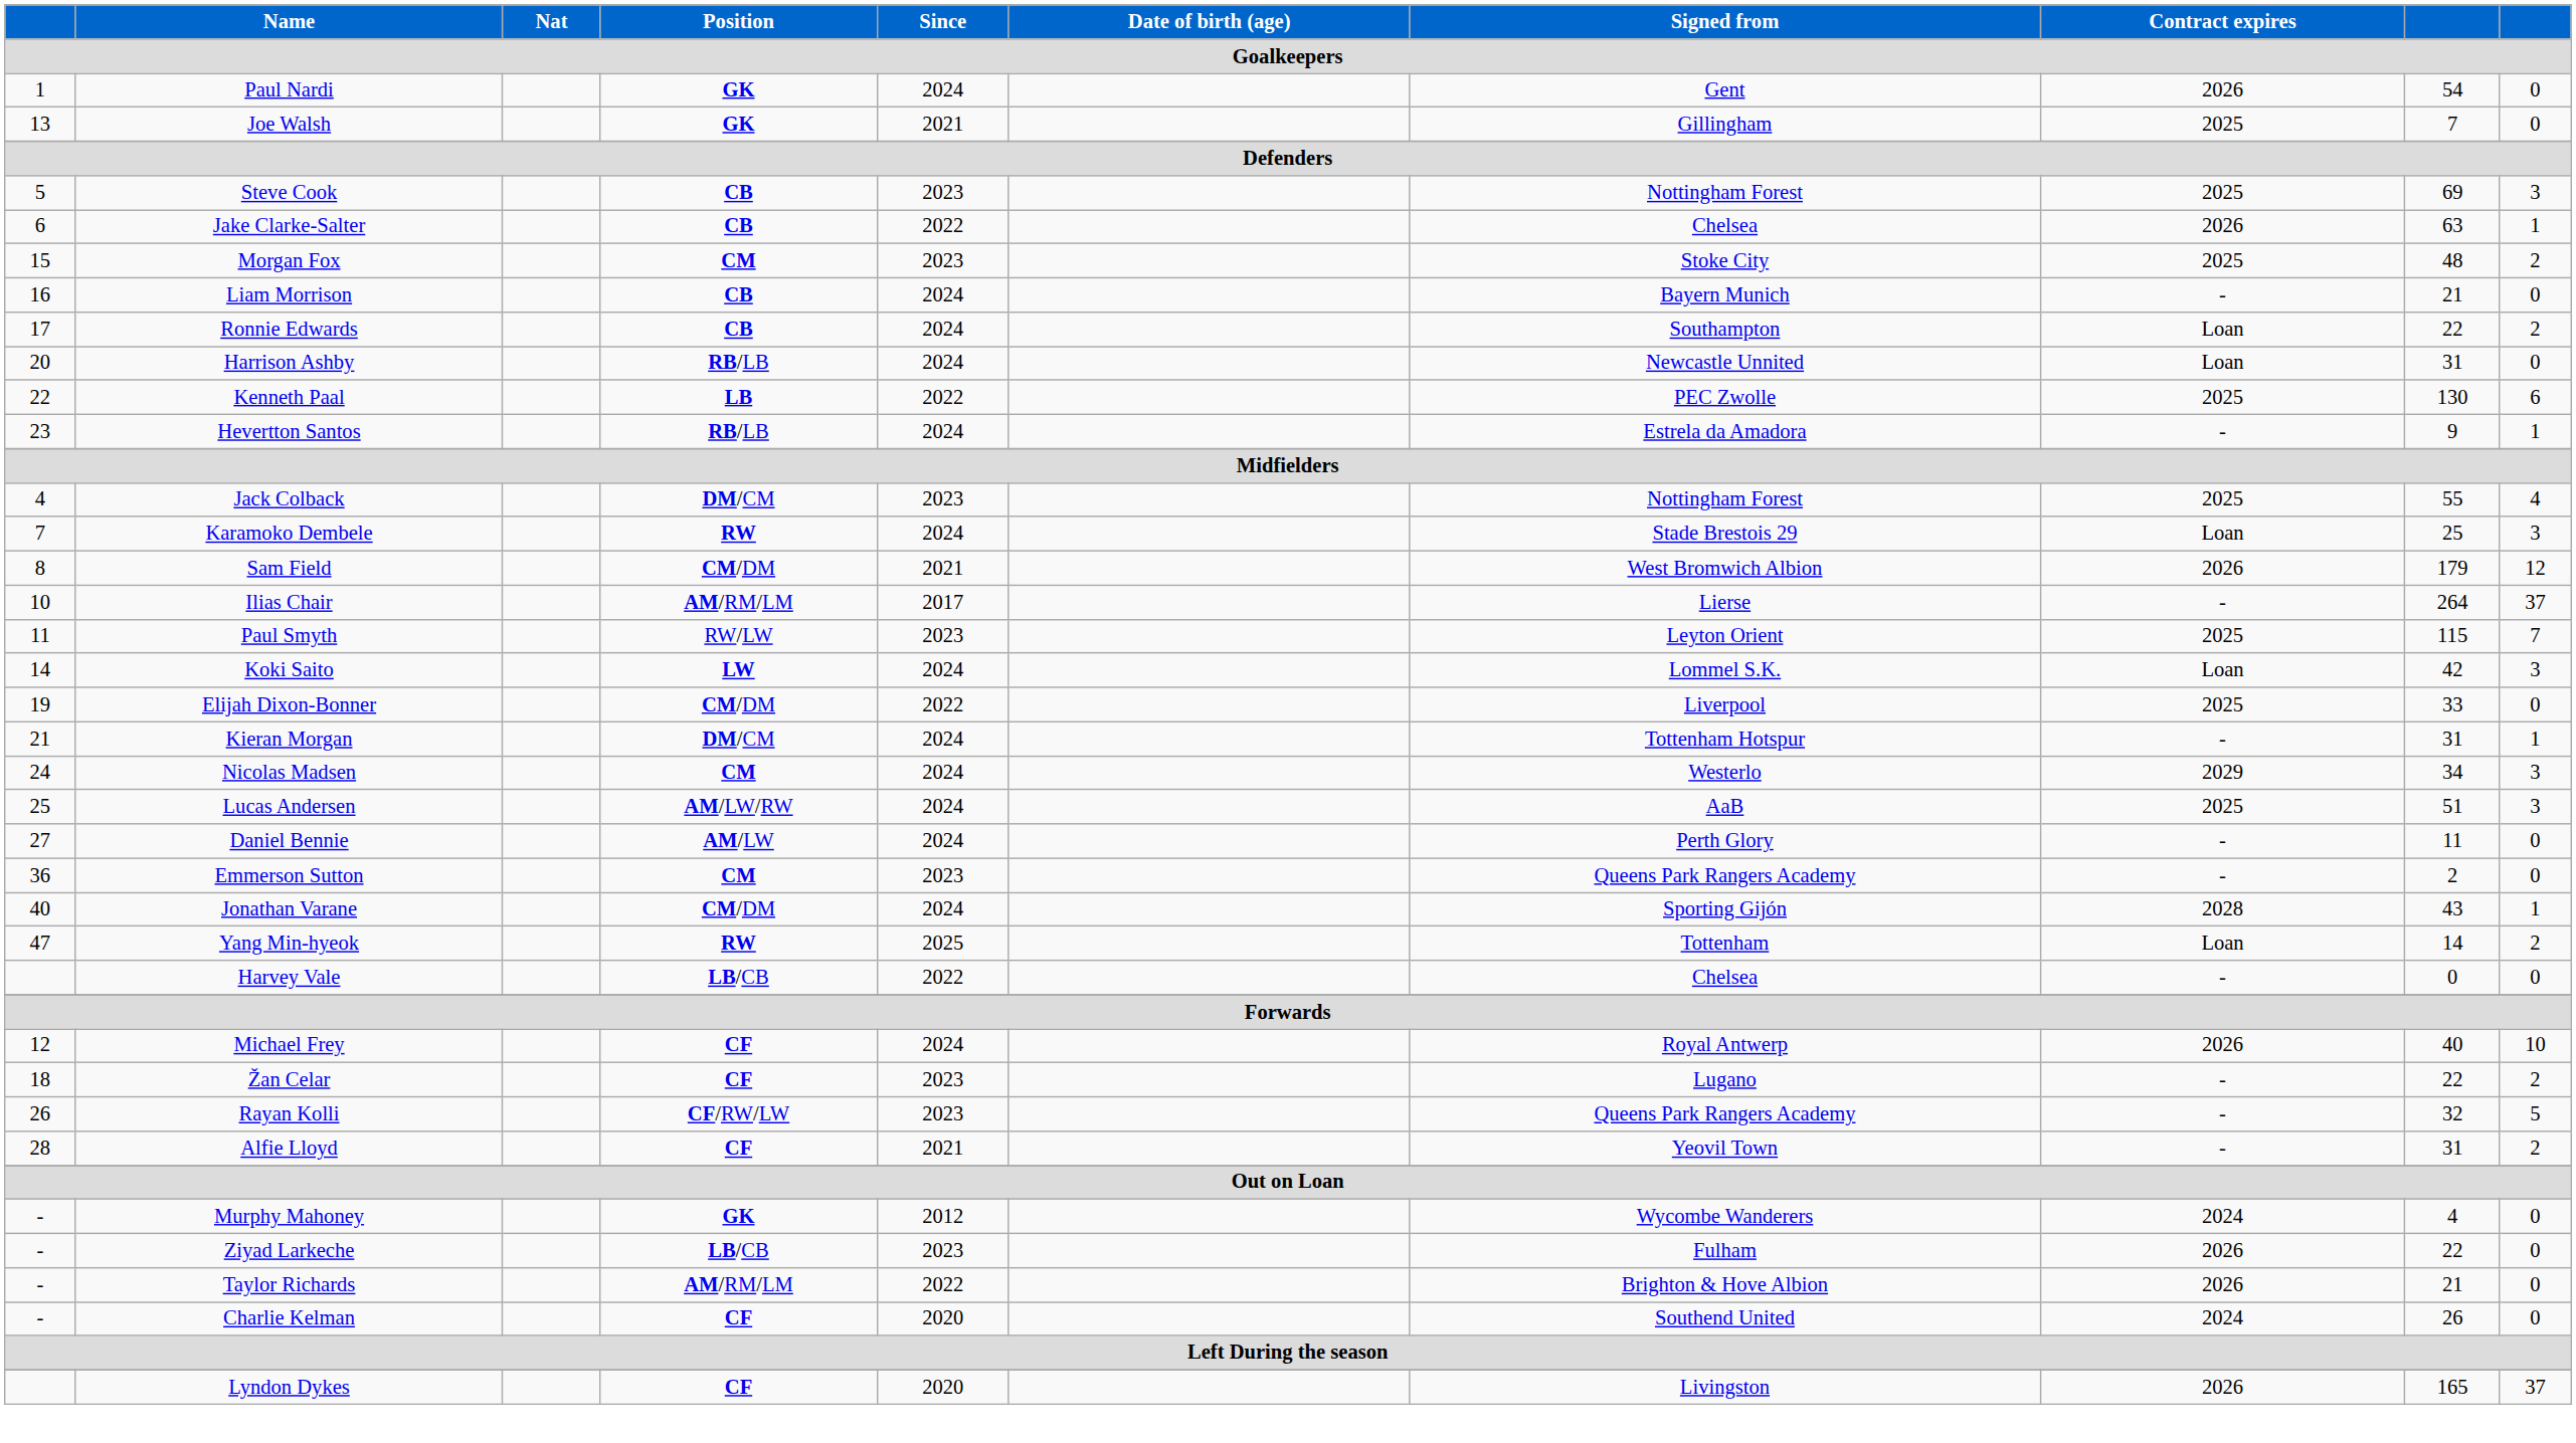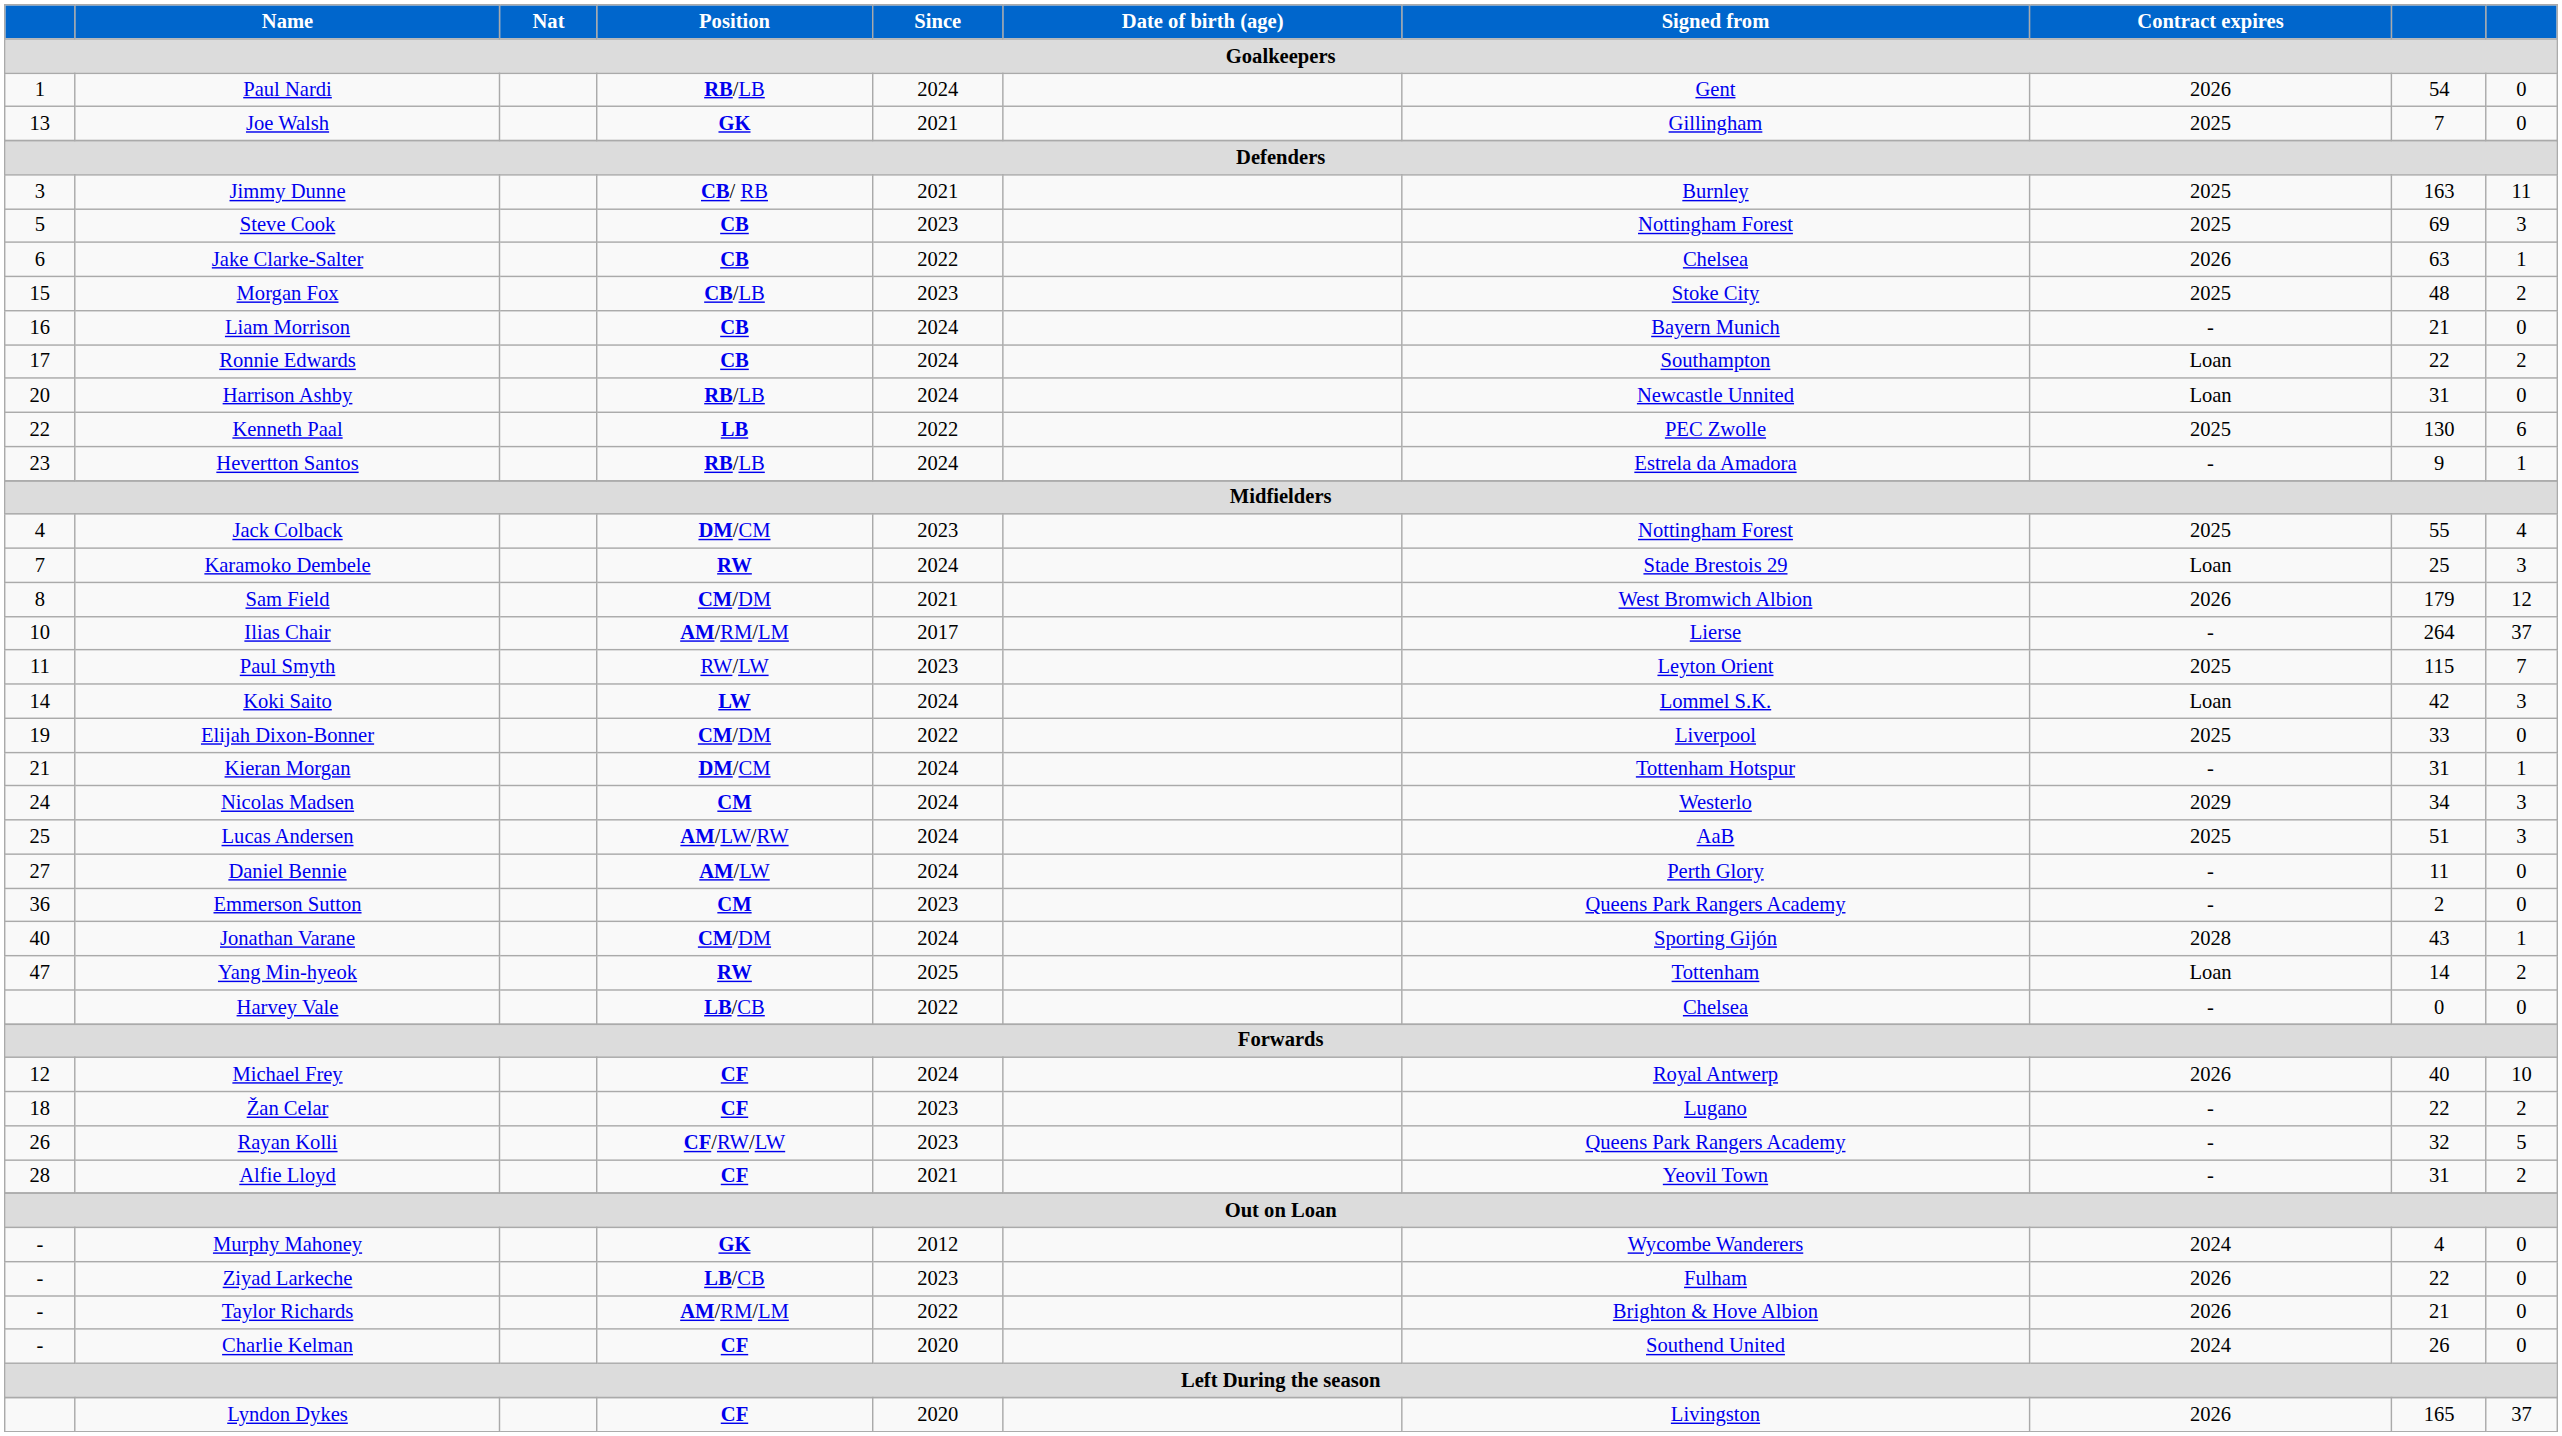Paul Nardi | Position: GK -> RB/LB
+ row: 3 | Jimmy Dunne | CB/ RB | 2021 | Burnley | 2025 | 163 | 11
Morgan Fox | Position: CM -> CB/LB
